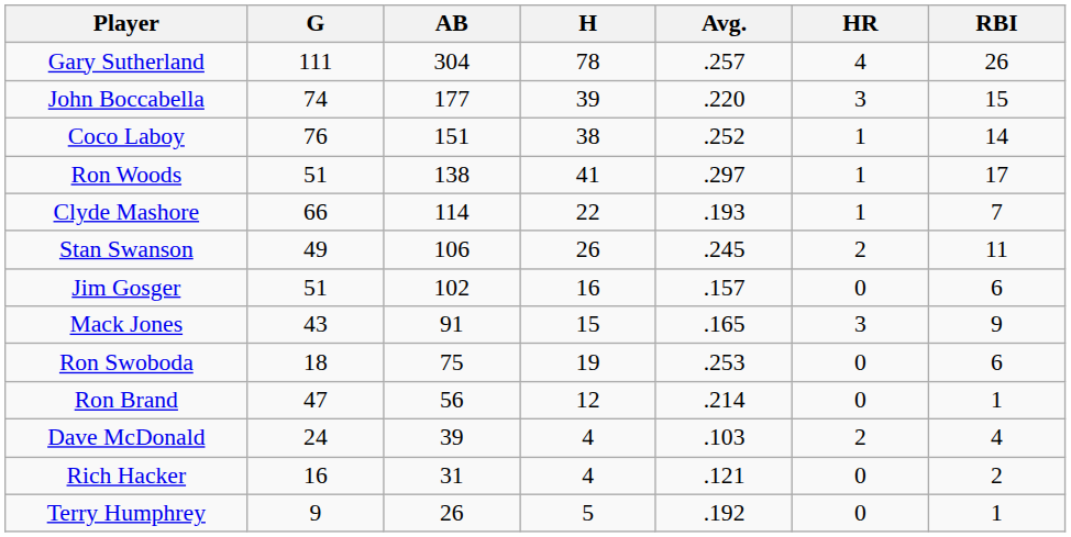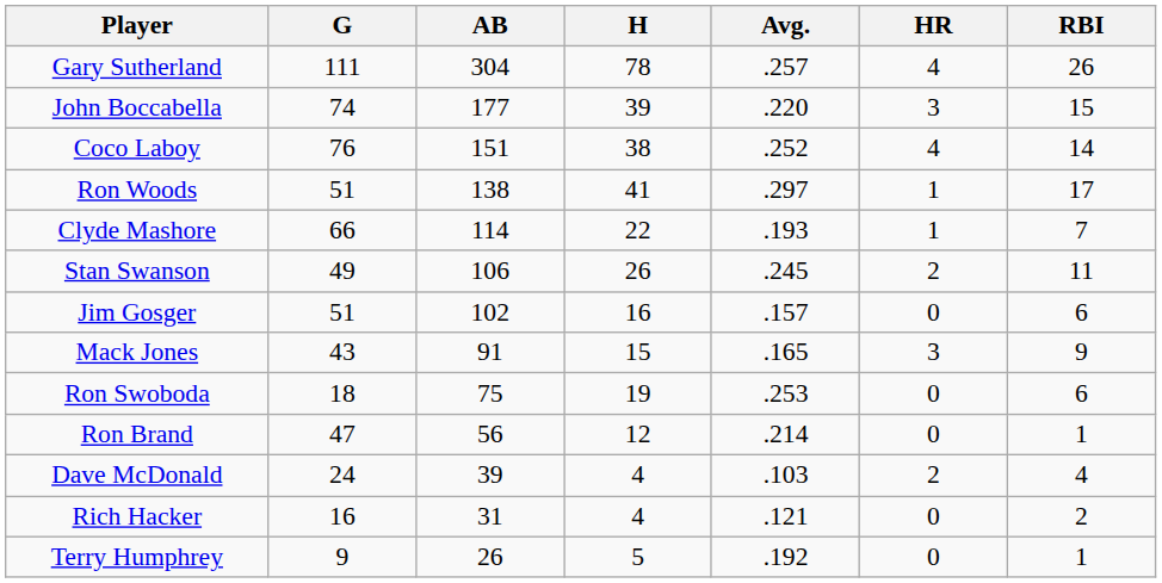Coco Laboy | HR: 1 -> 4
